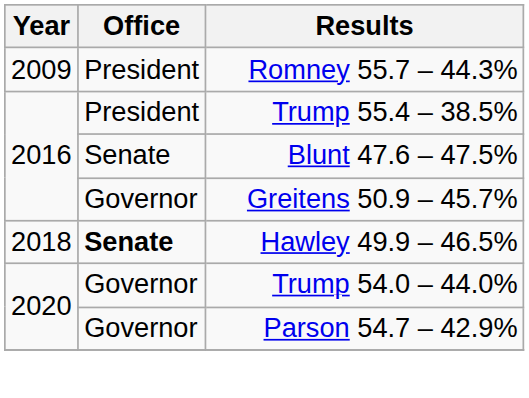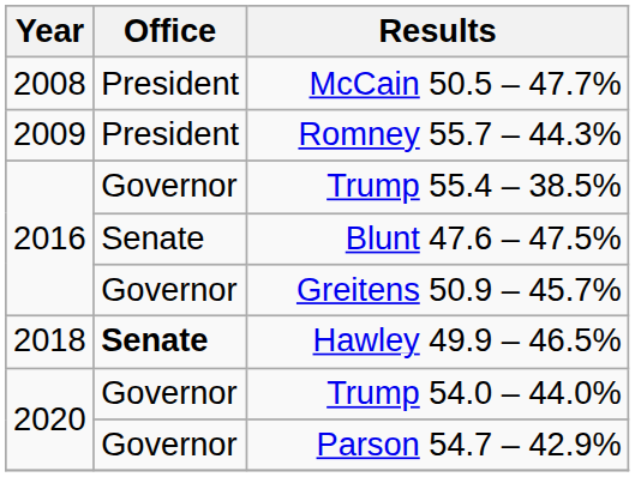+ row: 2008 | President | McCain 50.5 – 47.7%
Trump 55.4 – 38.5% | Office: President -> Governor
